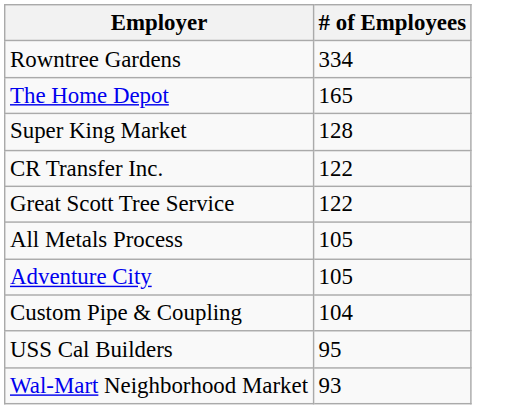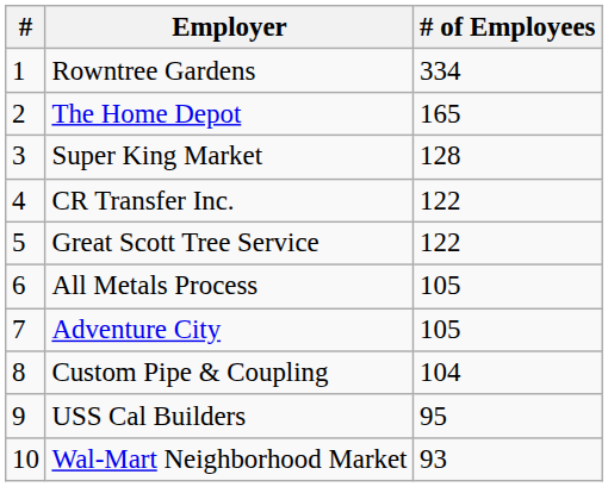+ column: # | 1 | 2 | 3 | 4 | 5 | 6 | 7 | 8 | 9 | 10
